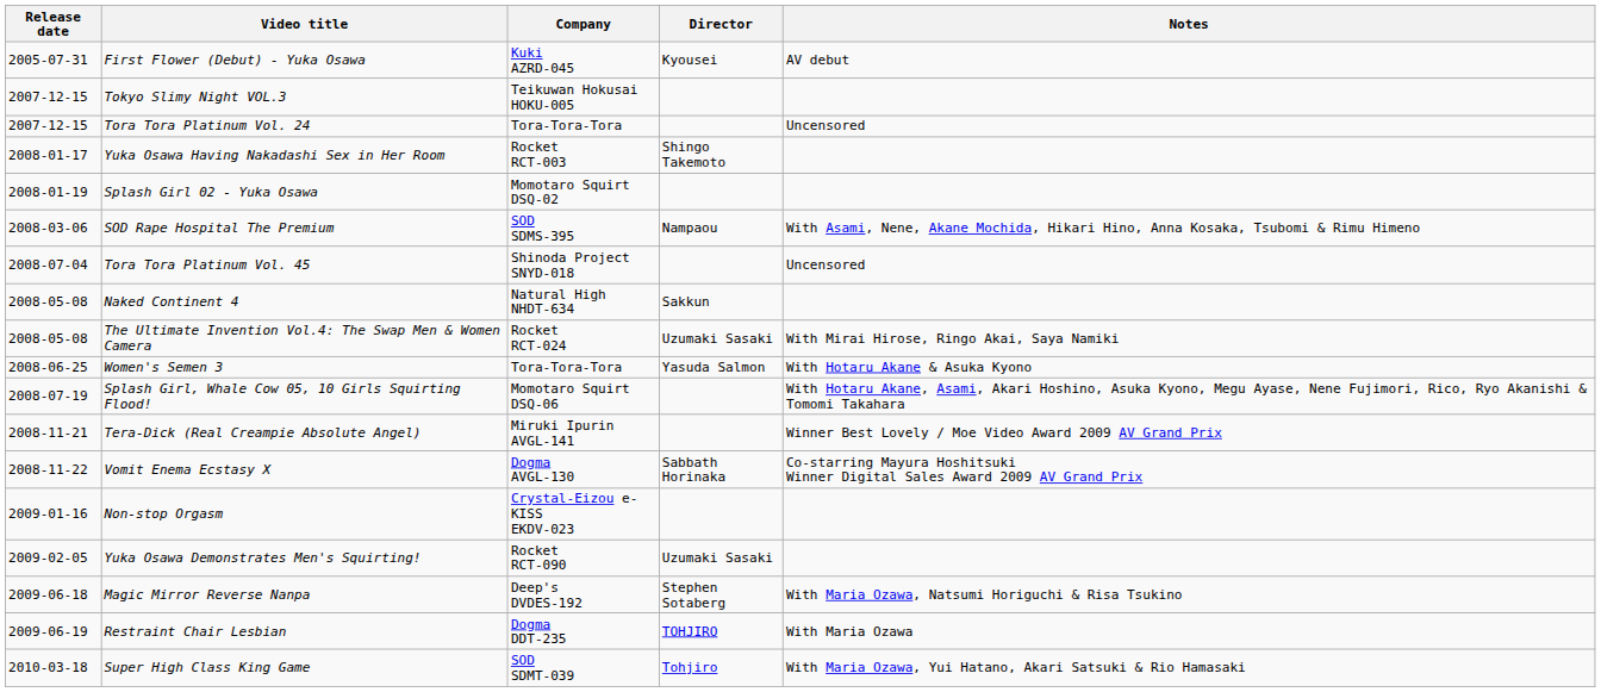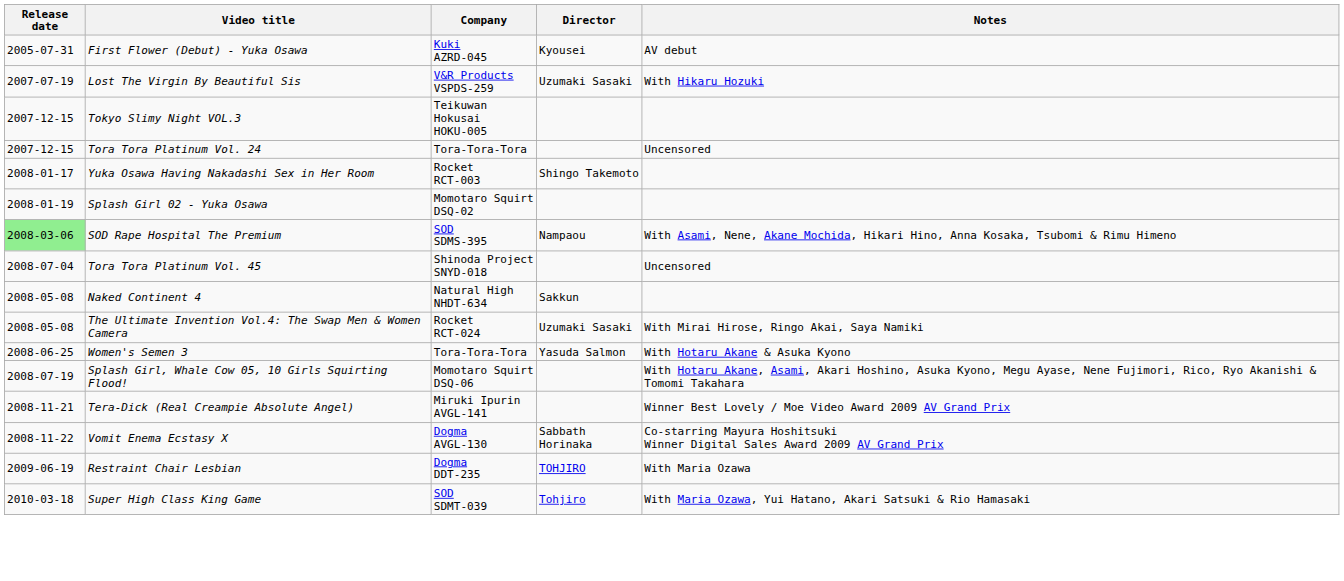+ row: 2007-07-19 | Lost The Virgin By Beautiful Sis | V&R Products VSPDS-259 | Uzumaki Sasaki | With Hikaru Hozuki
SOD Rape Hospital The Premium | Release date: no background -> lightgreen background
- row: 2009-01-16 | Non-stop Orgasm | Crystal-Eizou e-KISS EKDV-023
- row: 2009-02-05 | Yuka Osawa Demonstrates Men's Squirting! | Rocket RCT-090 | Uzumaki Sasaki
- row: 2009-06-18 | Magic Mirror Reverse Nanpa | Deep's DVDES-192 | Stephen Sotaberg | With Maria Ozawa, Natsumi Horiguchi & Risa Tsukino
